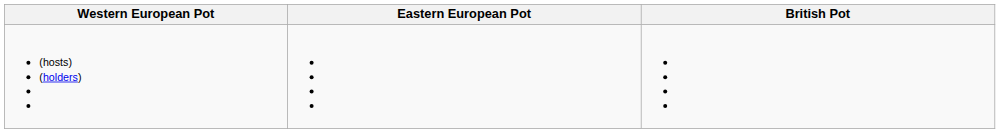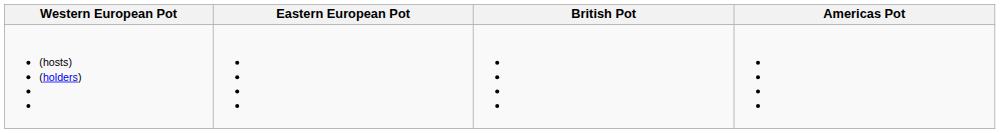+ column: Americas Pot
